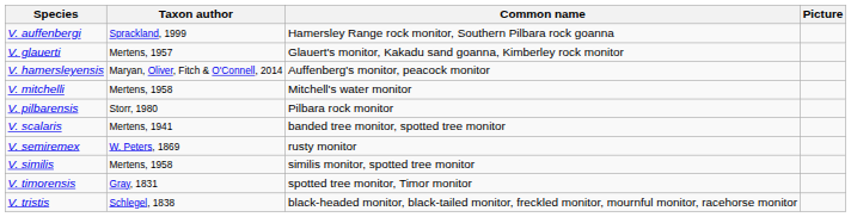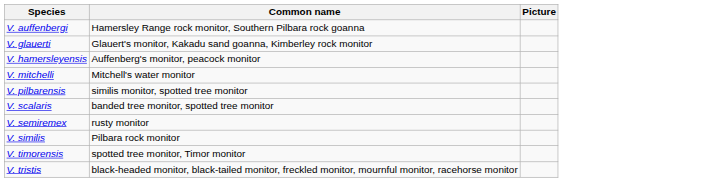- column: Taxon author | Sprackland, 1999 | Mertens, 1957 | Maryan, Oliver, Fitch & O'Connell, 2014 | Mertens, 1958 | Storr, 1980 | Mertens, 1941 | W. Peters, 1869 | Mertens, 1958 | Gray, 1831 | Schlegel, 1838
V. pilbarensis | Common name: Pilbara rock monitor -> similis monitor, spotted tree monitor
V. similis | Common name: similis monitor, spotted tree monitor -> Pilbara rock monitor
